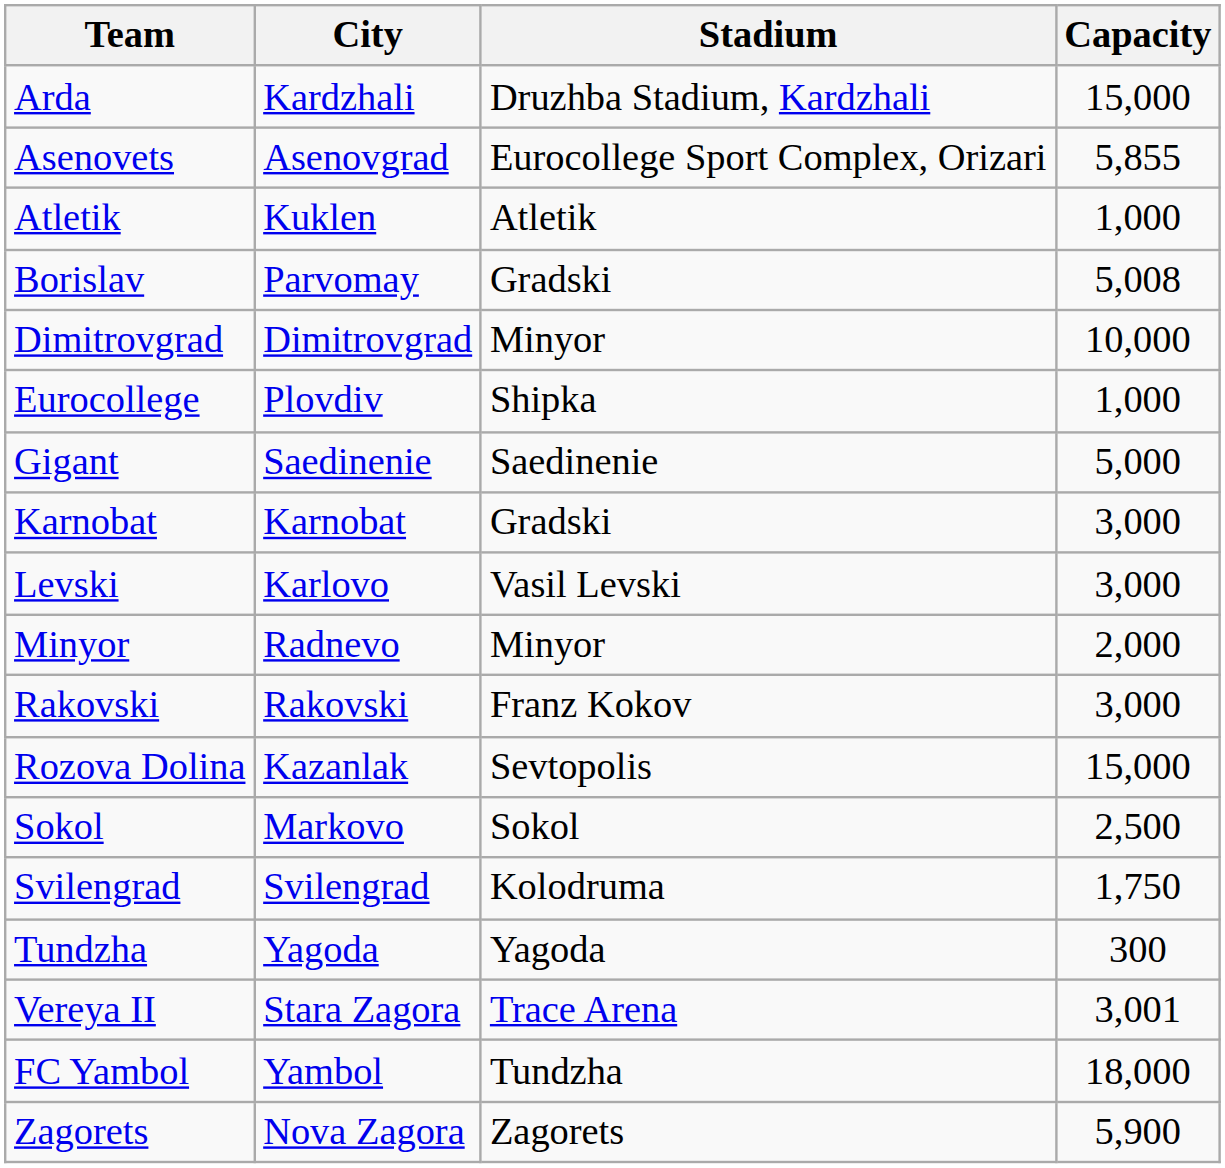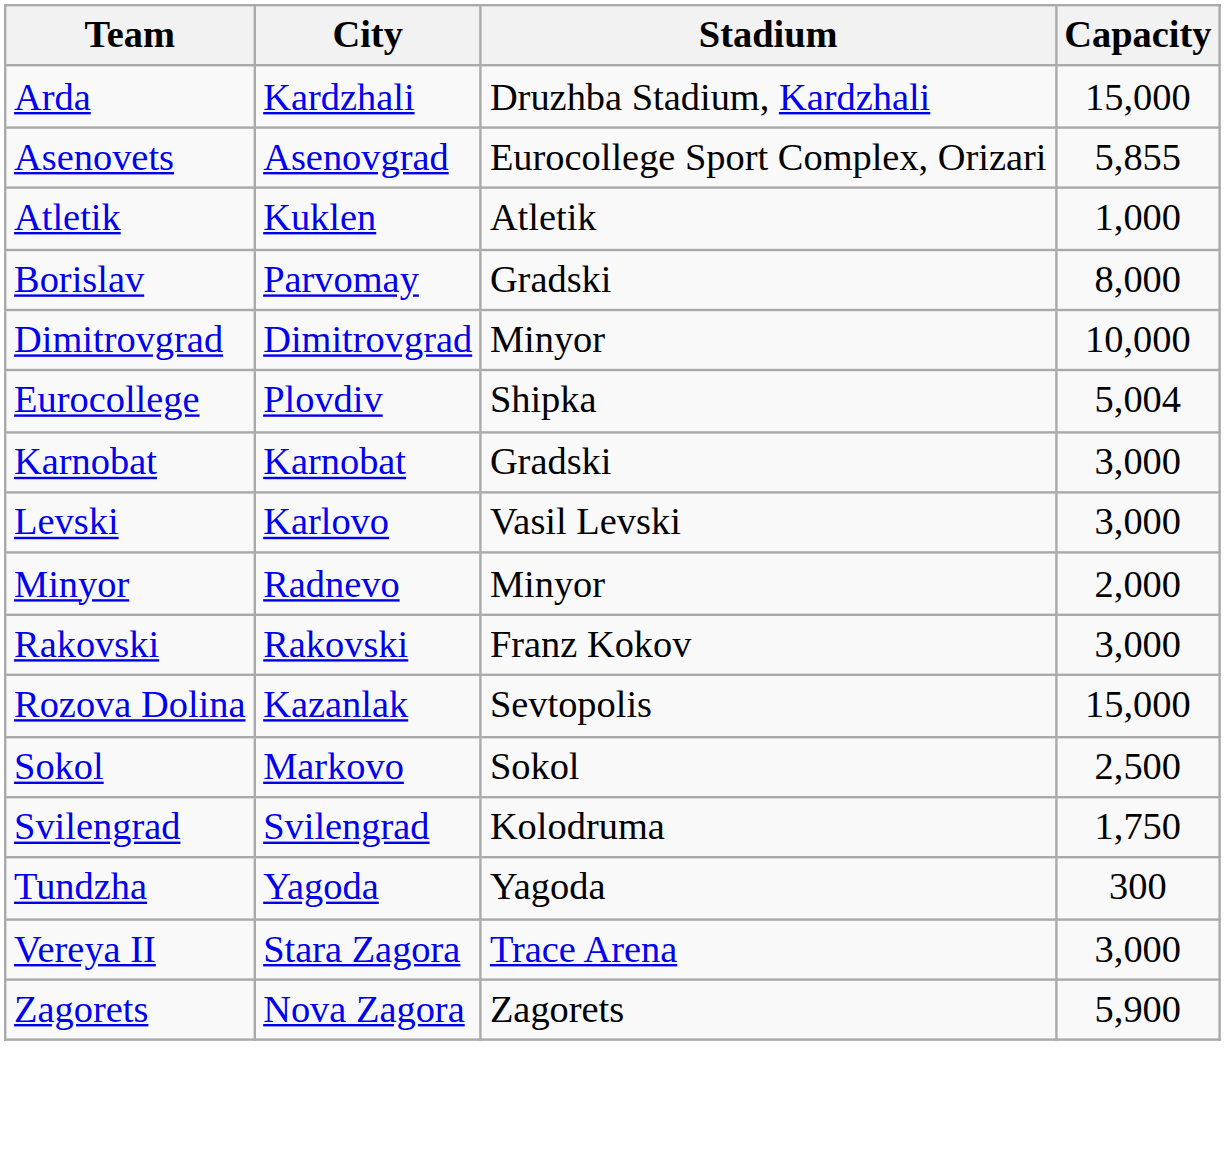Borislav | Capacity: 5,008 -> 8,000
Eurocollege | Capacity: 1,000 -> 5,004
- row: Gigant | Saedinenie | Saedinenie | 5,000
Vereya II | Capacity: 3,001 -> 3,000
- row: FC Yambol | Yambol | Tundzha | 18,000
